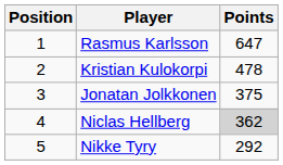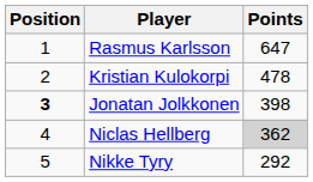Jonatan Jolkkonen | Position: normal -> bold
Jonatan Jolkkonen | Points: 375 -> 398
